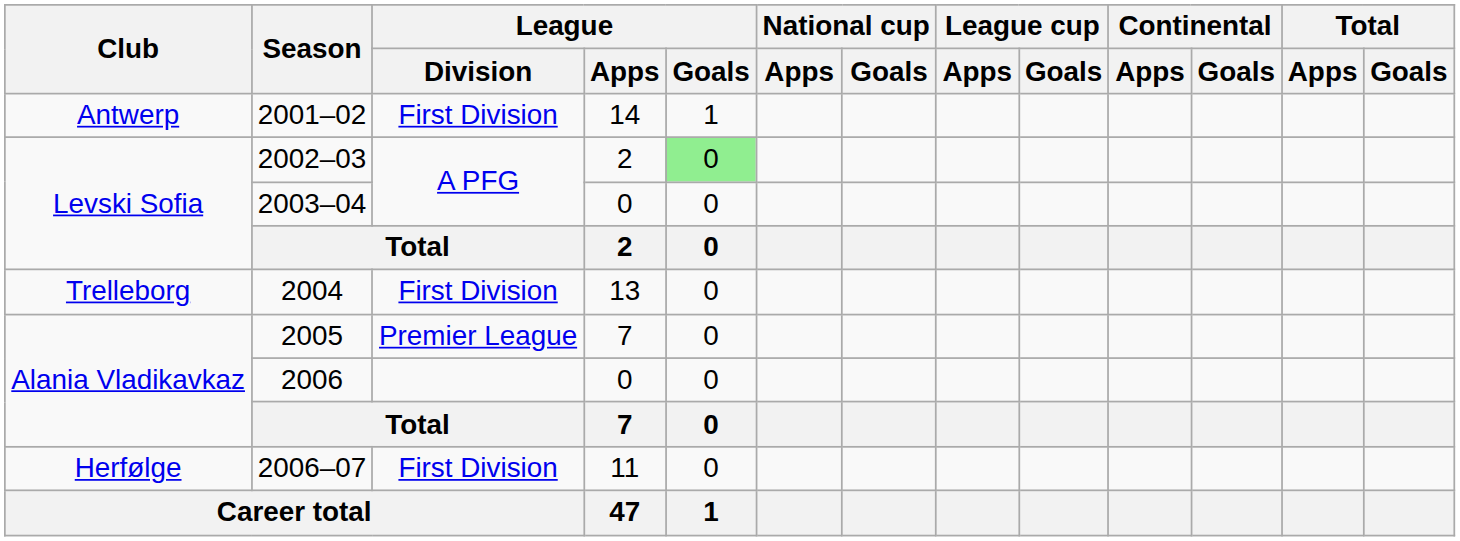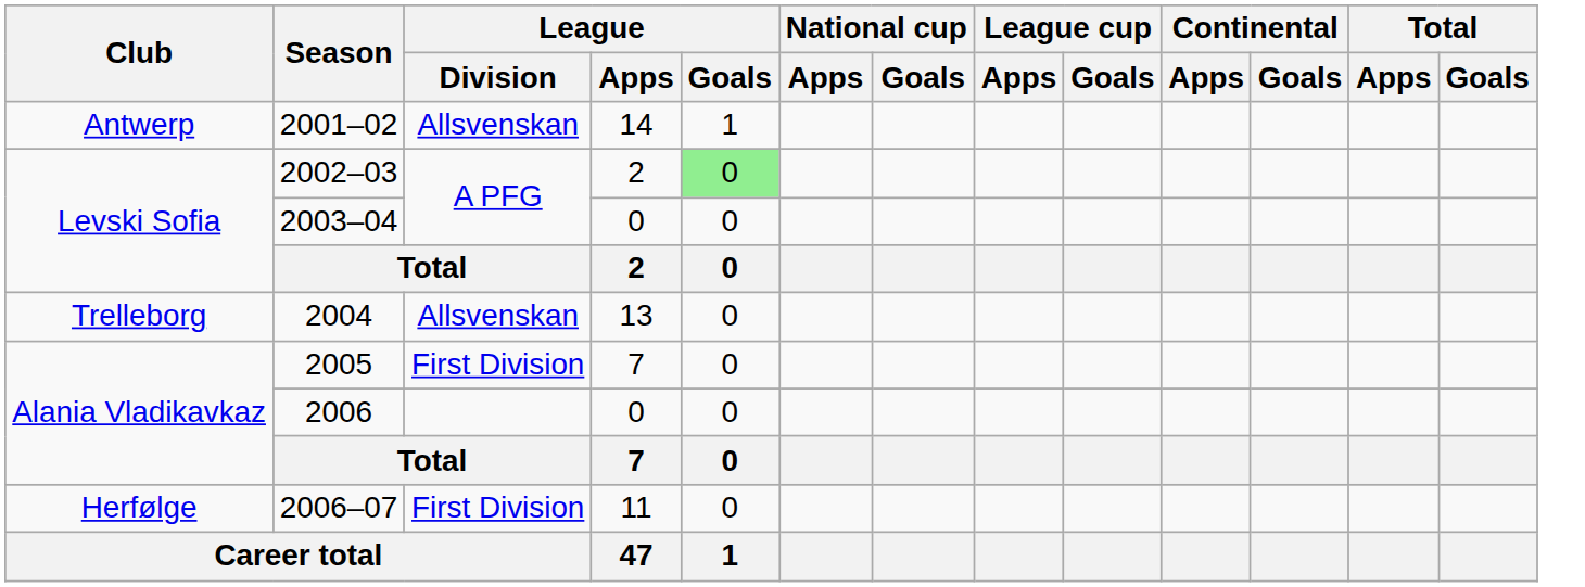2001–02 | League / Division: First Division -> Allsvenskan
2004 | League / Division: First Division -> Allsvenskan
2005 | League / Division: Premier League -> First Division
